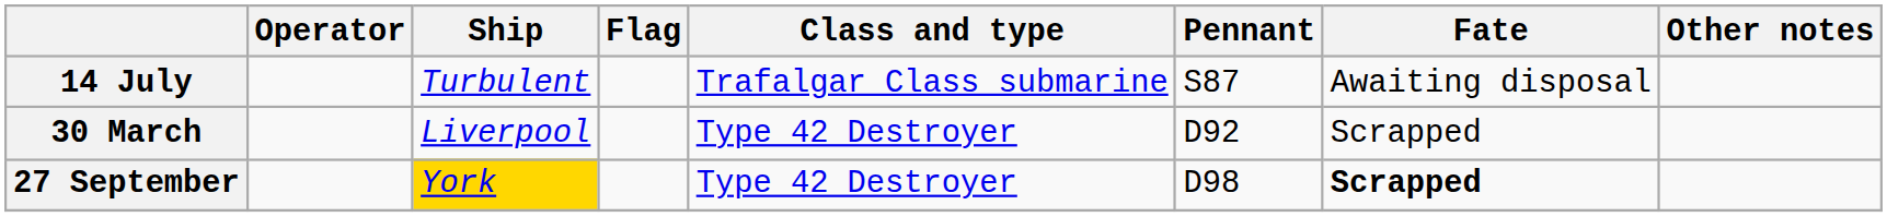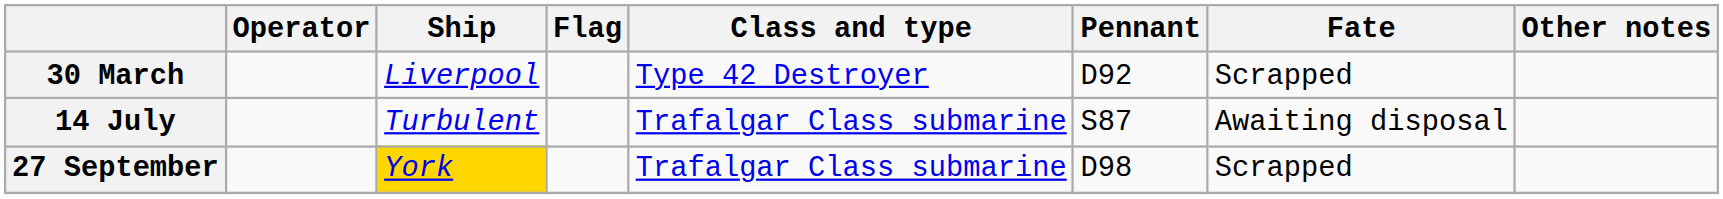rows swapped: 30 March <-> 14 July
27 September | Class and type: Type 42 Destroyer -> Trafalgar Class submarine
27 September | Fate: bold -> normal
